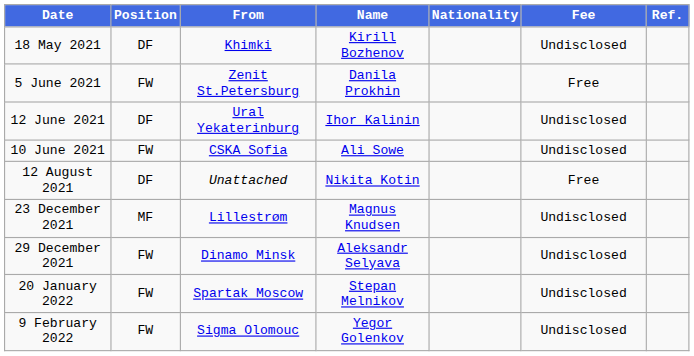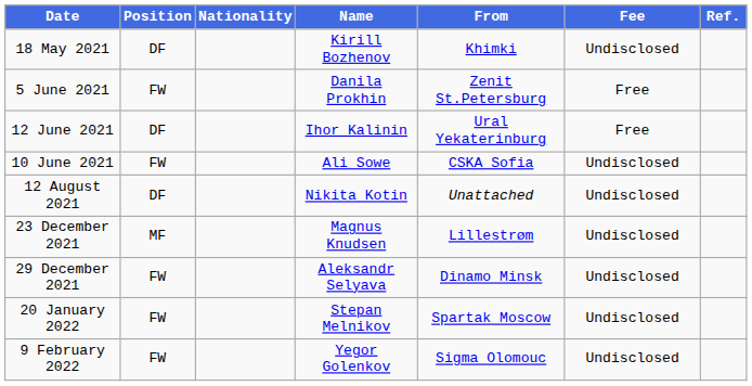columns swapped: Nationality <-> From
12 June 2021 | Fee: Undisclosed -> Free
12 August 2021 | Fee: Free -> Undisclosed
